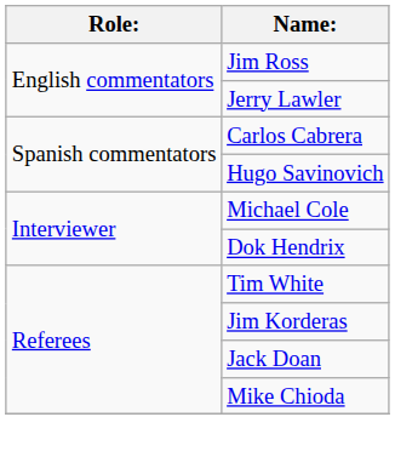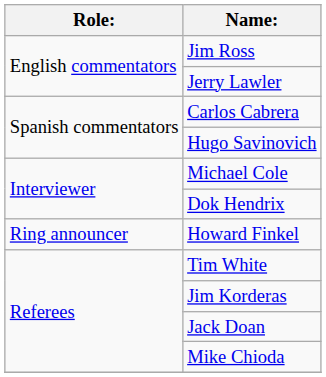+ row: Ring announcer | Howard Finkel
